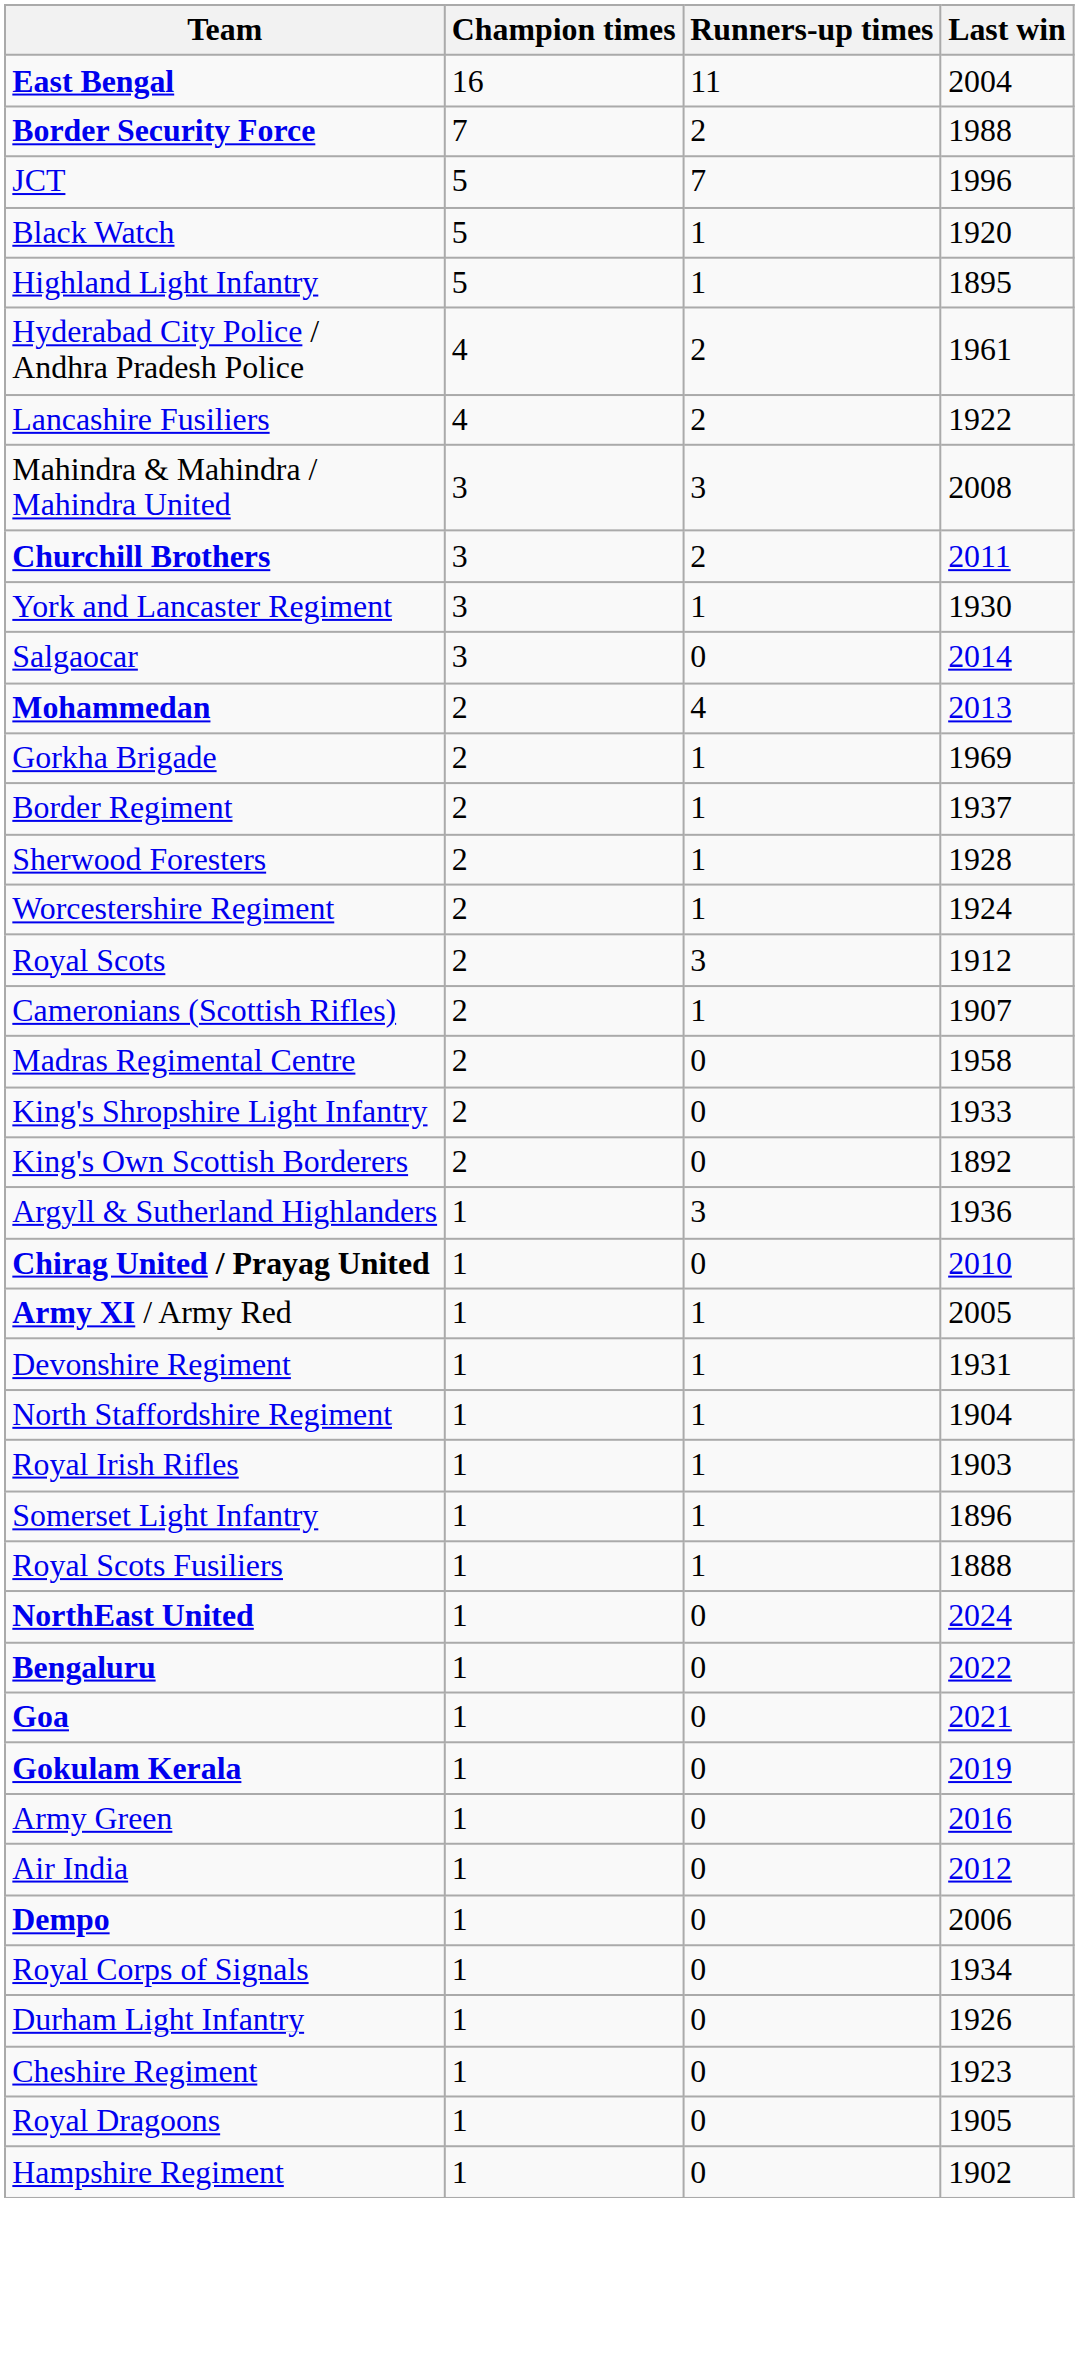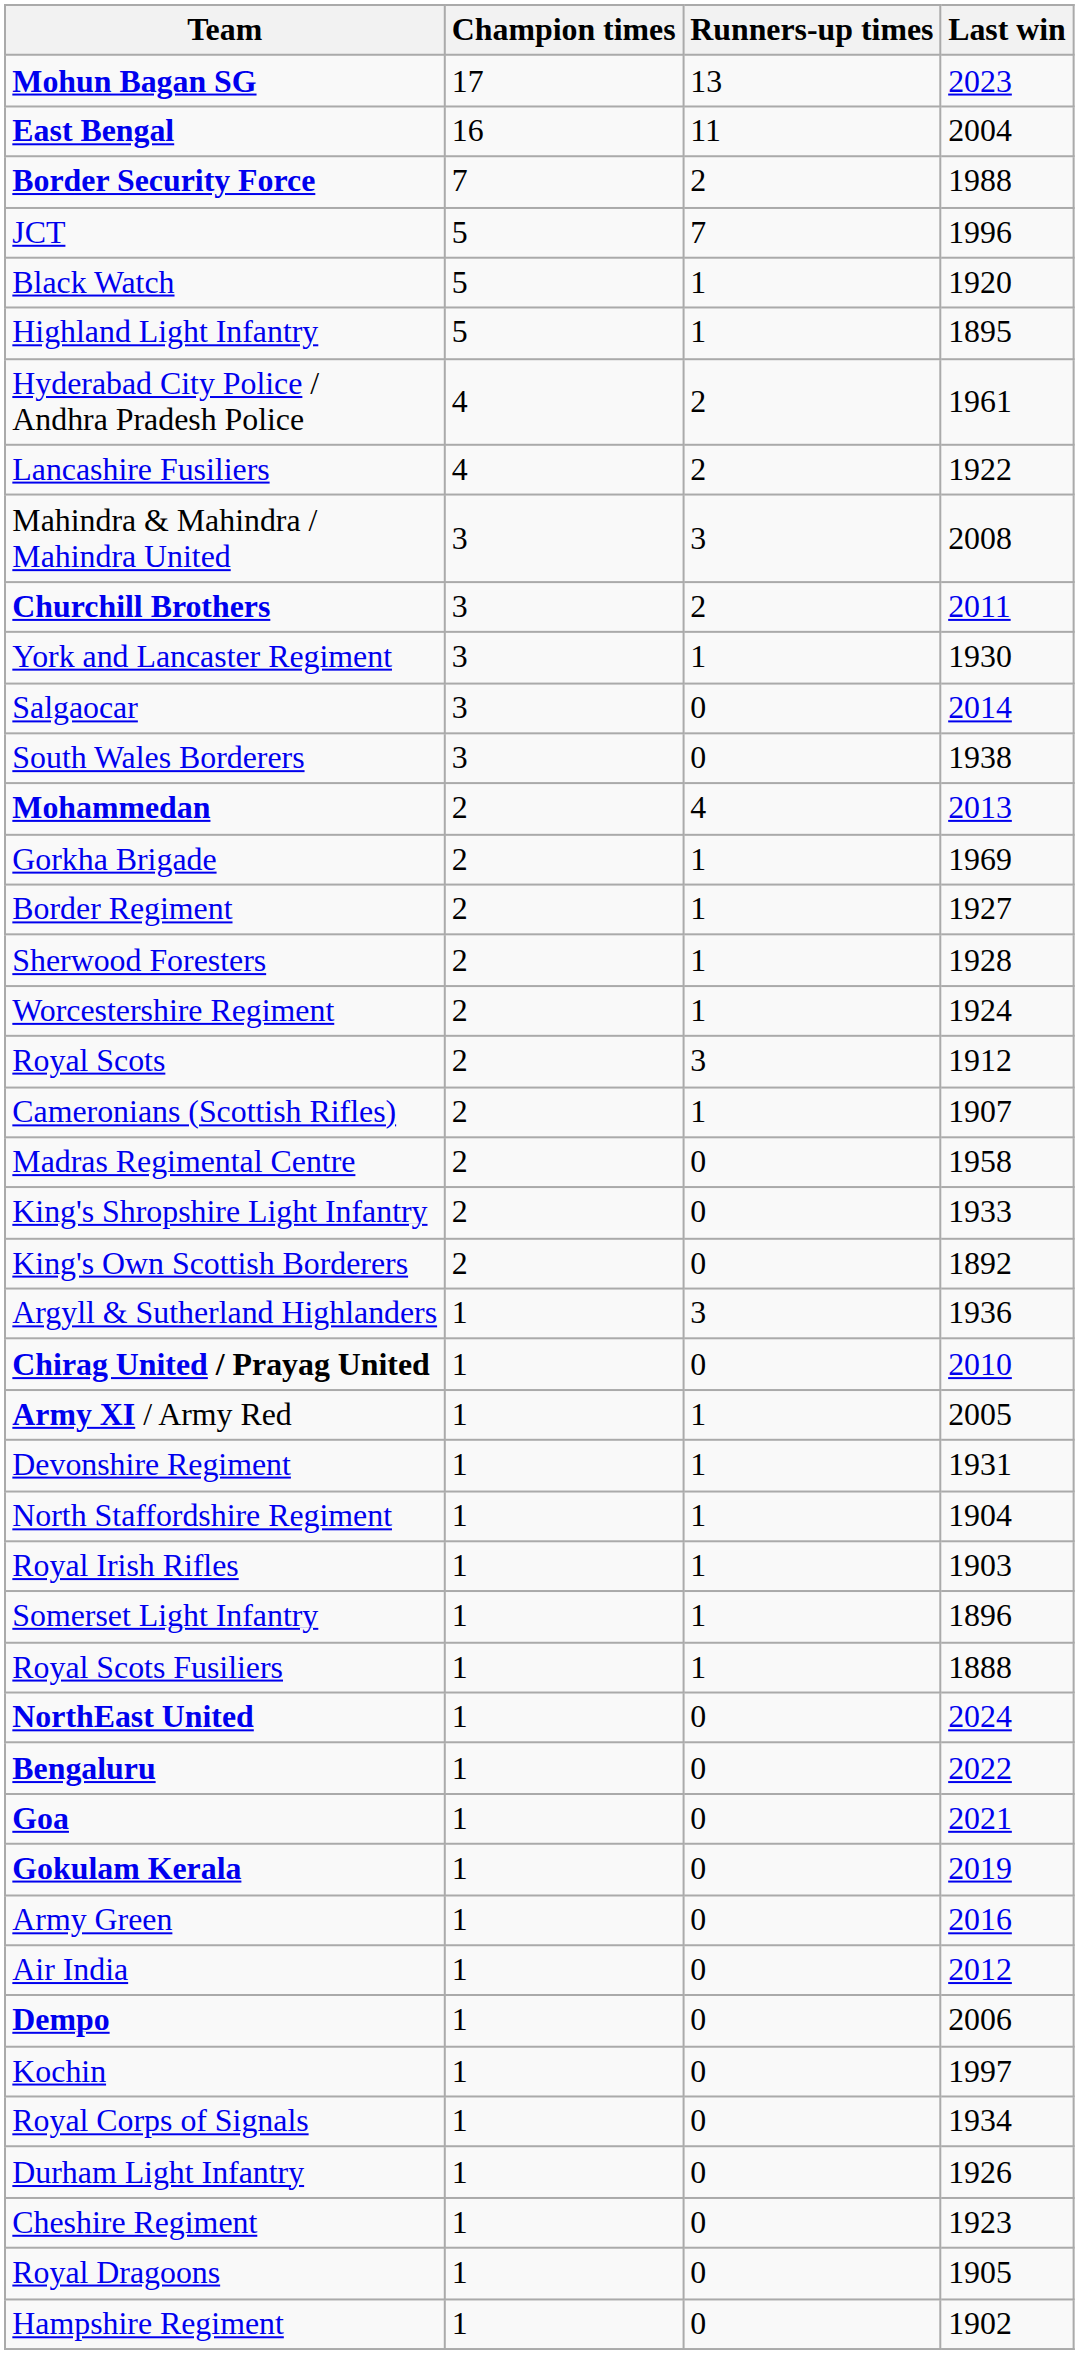+ row: Mohun Bagan SG | 17 | 13 | 2023
+ row: South Wales Borderers | 3 | 0 | 1938
Border Regiment | Last win: 1937 -> 1927
+ row: Kochin | 1 | 0 | 1997
